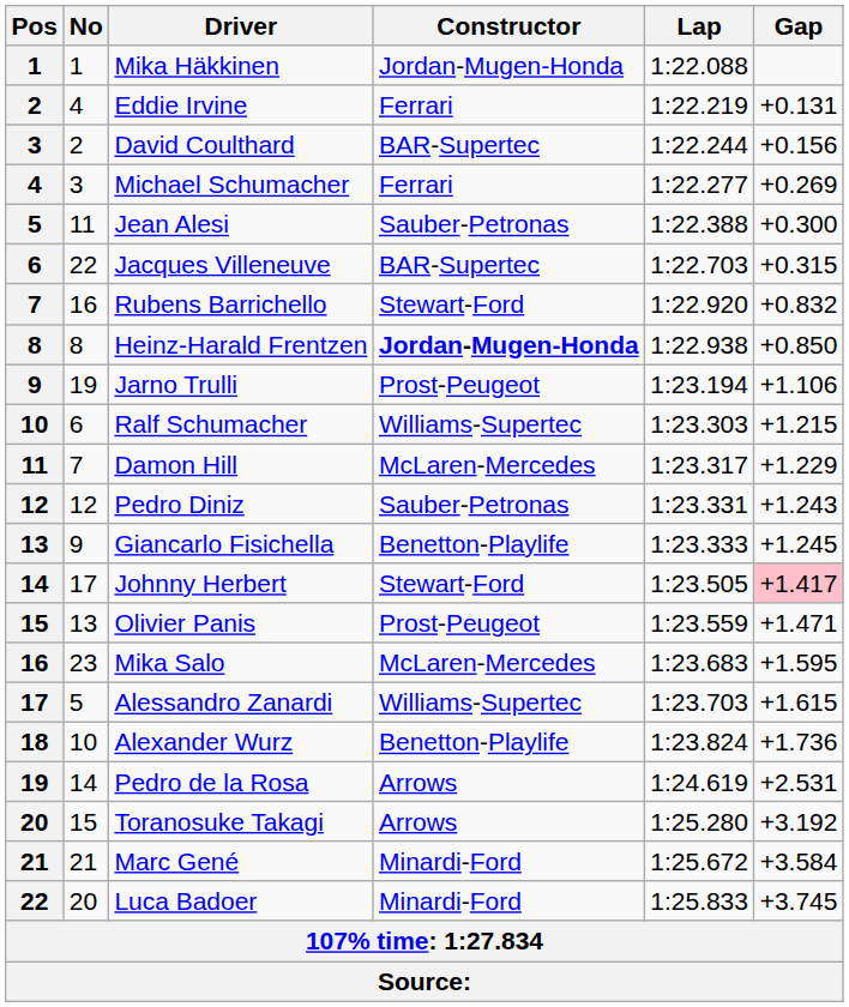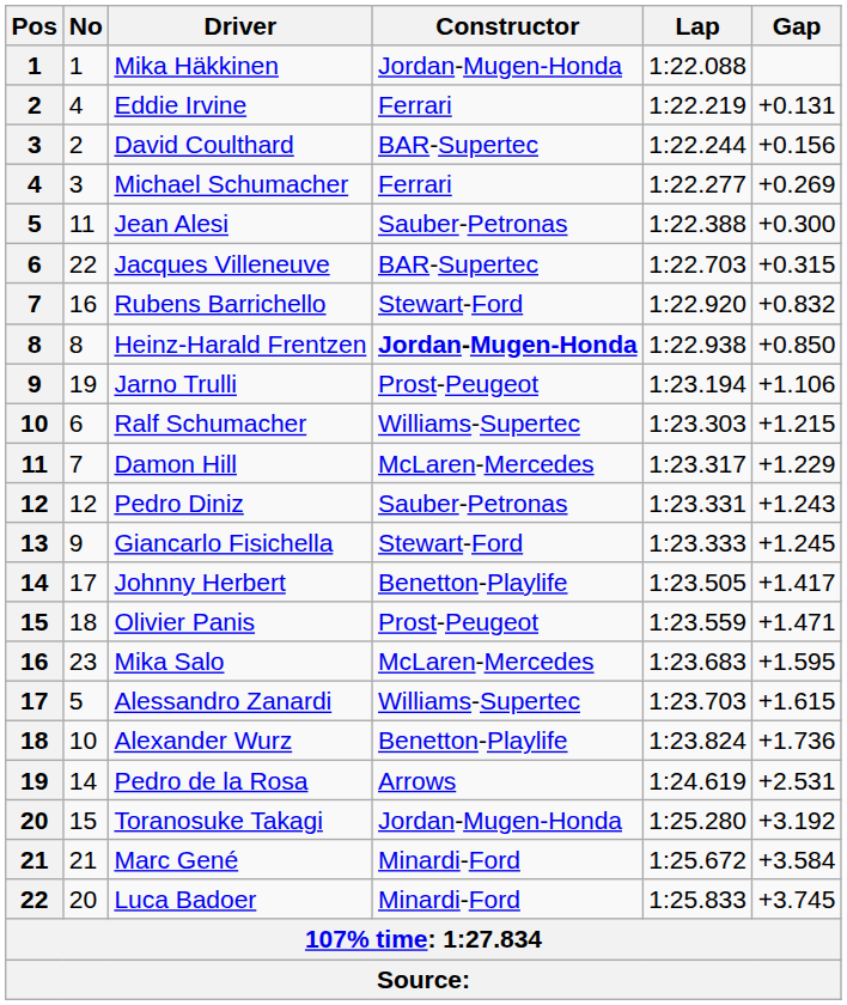Giancarlo Fisichella | Constructor: Benetton-Playlife -> Stewart-Ford
Johnny Herbert | Constructor: Stewart-Ford -> Benetton-Playlife
Johnny Herbert | Gap: pink background -> no background
Olivier Panis | No: 13 -> 18
Toranosuke Takagi | Constructor: Arrows -> Jordan-Mugen-Honda
